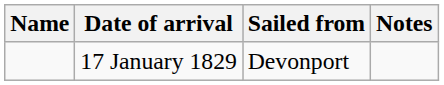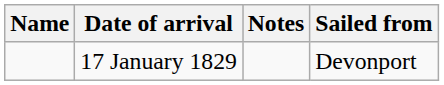columns swapped: Sailed from <-> Notes
